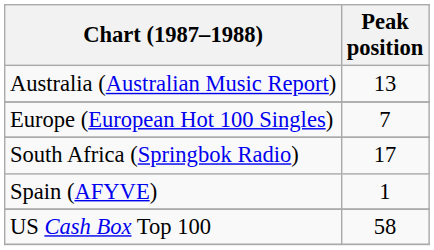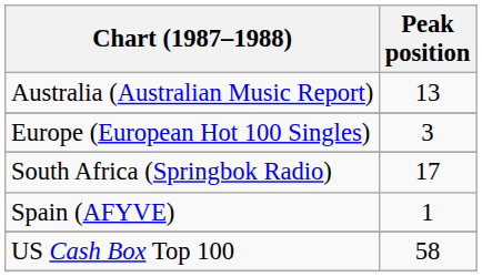Europe (European Hot 100 Singles) | Peak position: 7 -> 3
